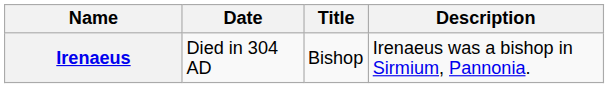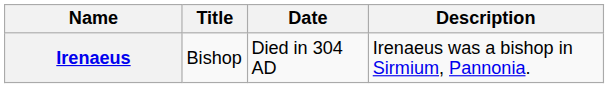columns swapped: Title <-> Date
